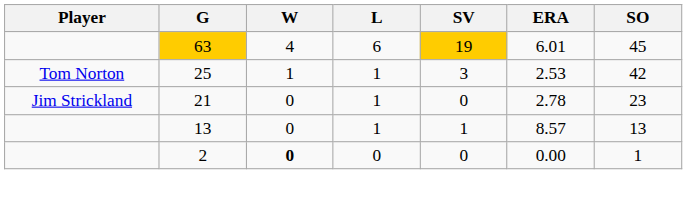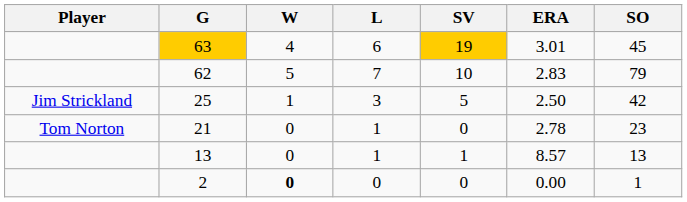63 | ERA: 6.01 -> 3.01
+ row: 62 | 5 | 7 | 10 | 2.83 | 79
25 | Player: Tom Norton -> Jim Strickland
25 | L: 1 -> 3
25 | SV: 3 -> 5
25 | ERA: 2.53 -> 2.50
21 | Player: Jim Strickland -> Tom Norton
